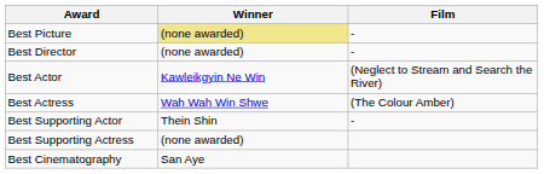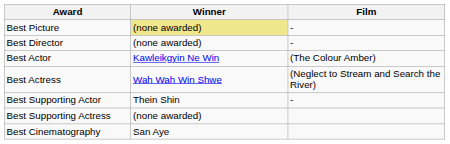Best Actor | Film: (Neglect to Stream and Search the River) -> (The Colour Amber)
Best Actress | Film: (The Colour Amber) -> (Neglect to Stream and Search the River)
